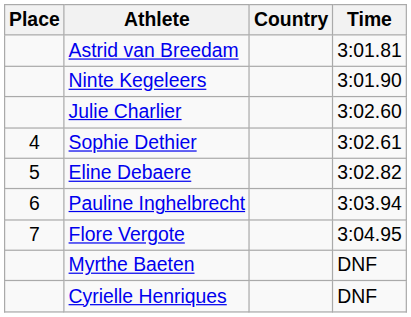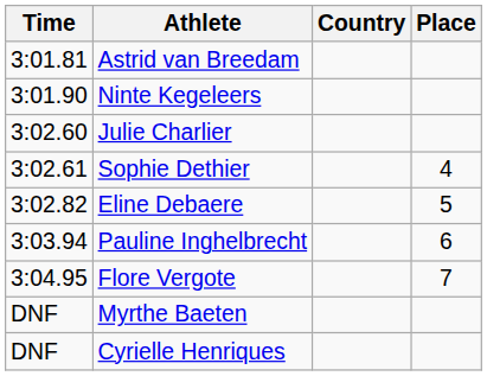columns swapped: Place <-> Time
